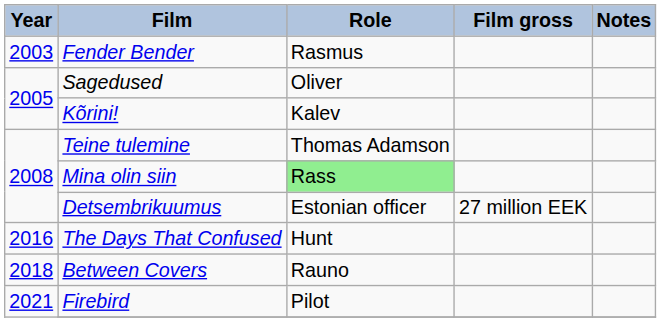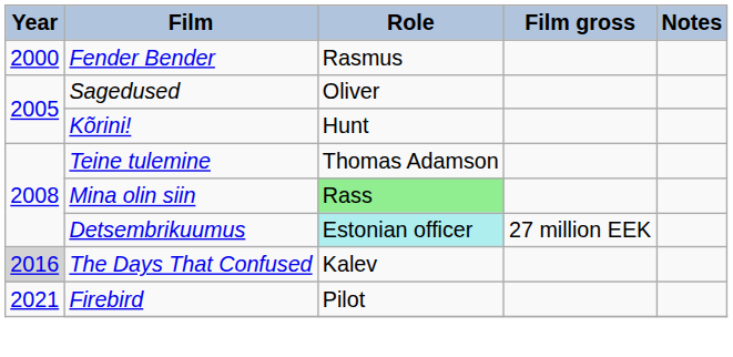Fender Bender | Year: 2003 -> 2000
Kõrini! | Role: Kalev -> Hunt
Detsembrikuumus | Role: no background -> paleturquoise background
The Days That Confused | Year: no background -> lightgrey background
The Days That Confused | Role: Hunt -> Kalev
- row: 2018 | Between Covers | Rauno
